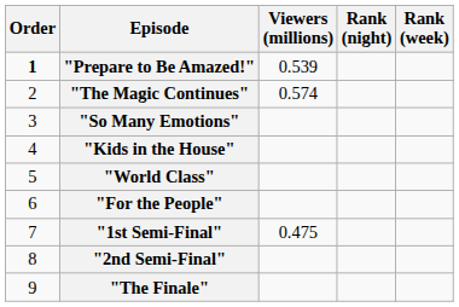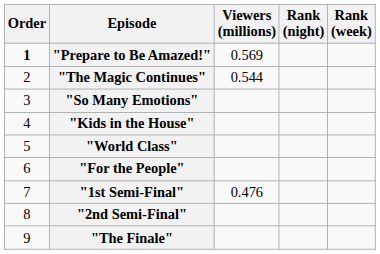"Prepare to Be Amazed!" | Viewers (millions): 0.539 -> 0.569
"The Magic Continues" | Viewers (millions): 0.574 -> 0.544
"1st Semi-Final" | Viewers (millions): 0.475 -> 0.476
